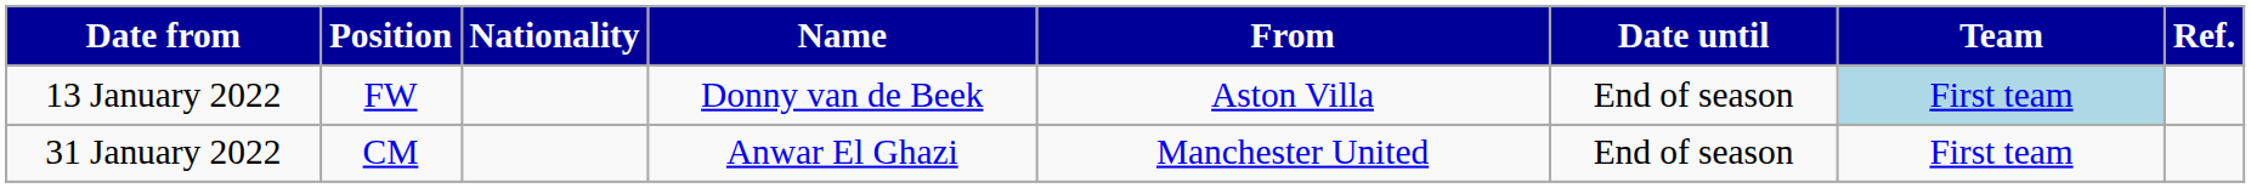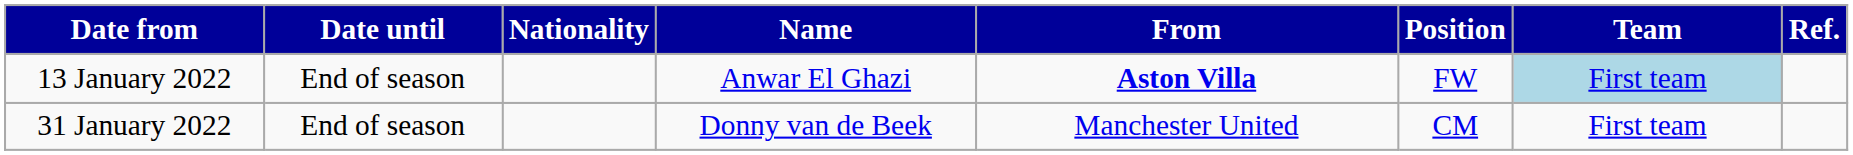columns swapped: Position <-> Date until
13 January 2022 | Name: Donny van de Beek -> Anwar El Ghazi
13 January 2022 | From: normal -> bold
31 January 2022 | Name: Anwar El Ghazi -> Donny van de Beek
